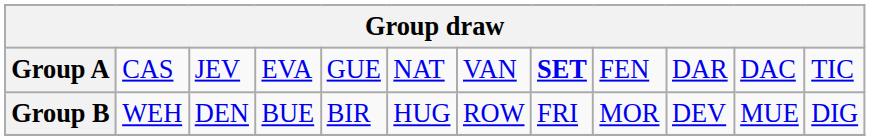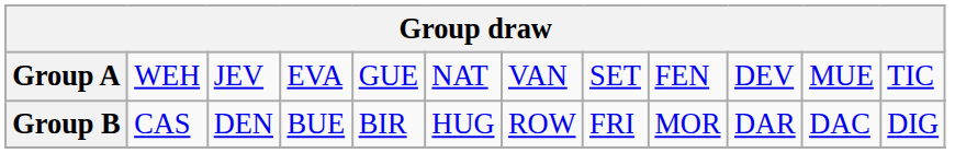Group A | column 2: CAS -> WEH
Group A | column 8: bold -> normal
Group A | column 10: DAR -> DEV
Group A | column 11: DAC -> MUE
Group B | column 2: WEH -> CAS
Group B | column 10: DEV -> DAR
Group B | column 11: MUE -> DAC
